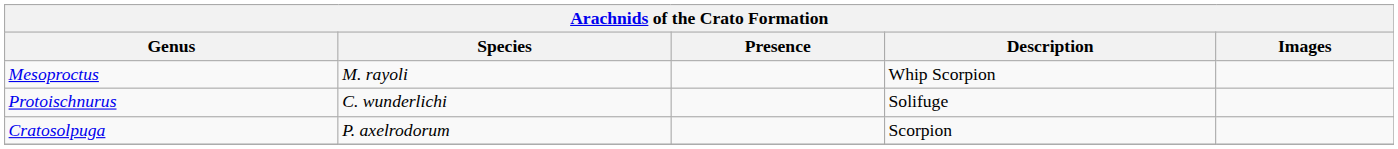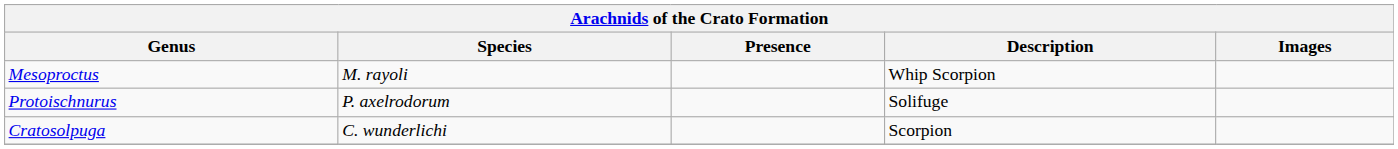Protoischnurus | Species: C. wunderlichi -> P. axelrodorum
Cratosolpuga | Species: P. axelrodorum -> C. wunderlichi
